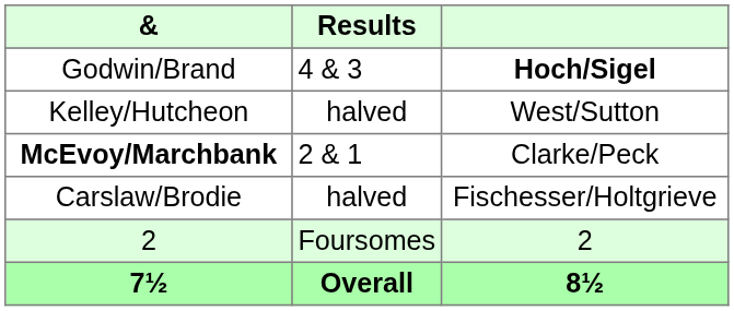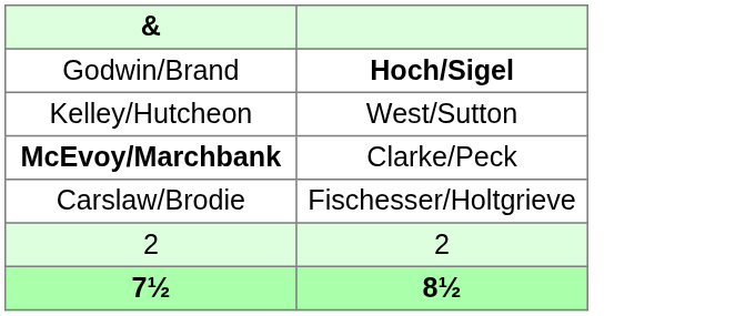- column: Results | 4 & 3 | halved | 2 & 1 | halved | Foursomes | Overall
